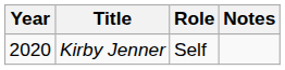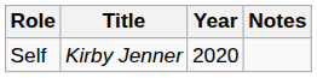columns swapped: Year <-> Role
